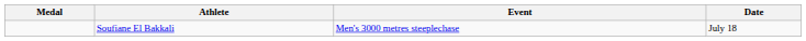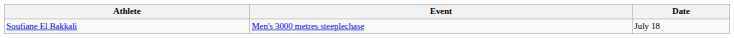- column: Medal
